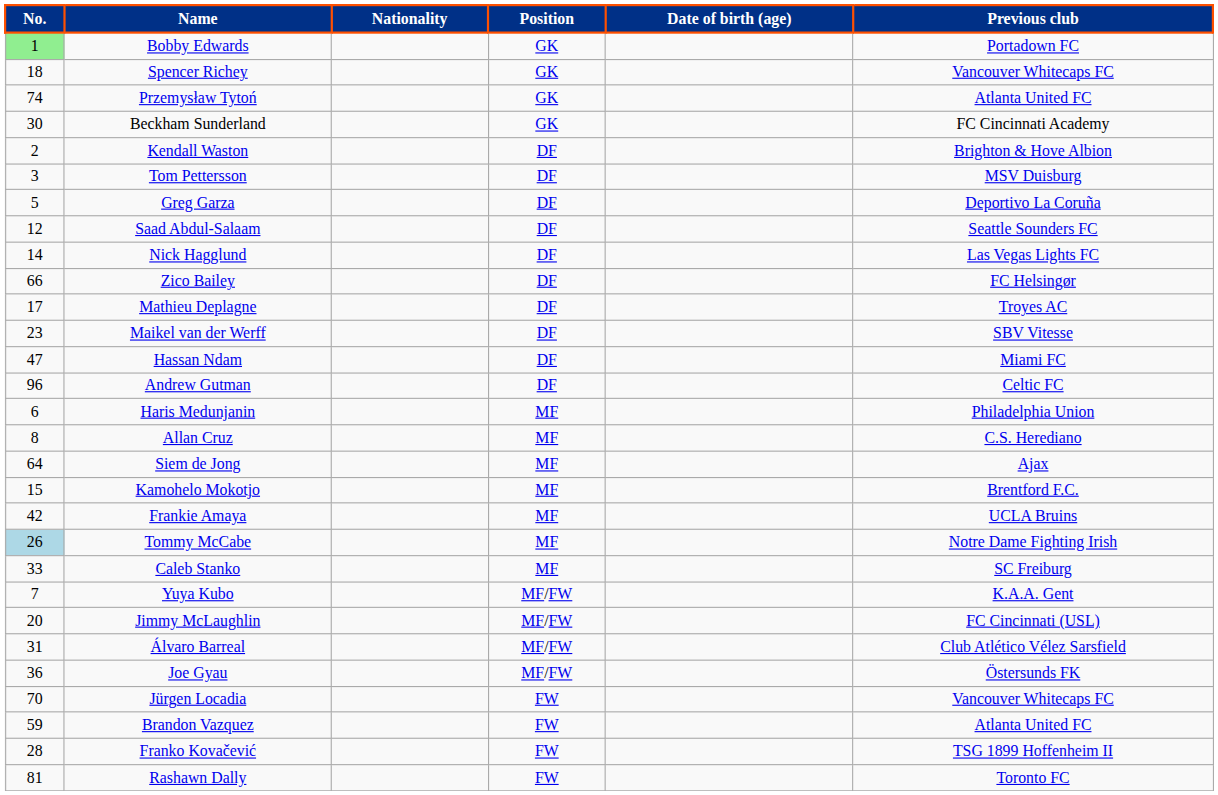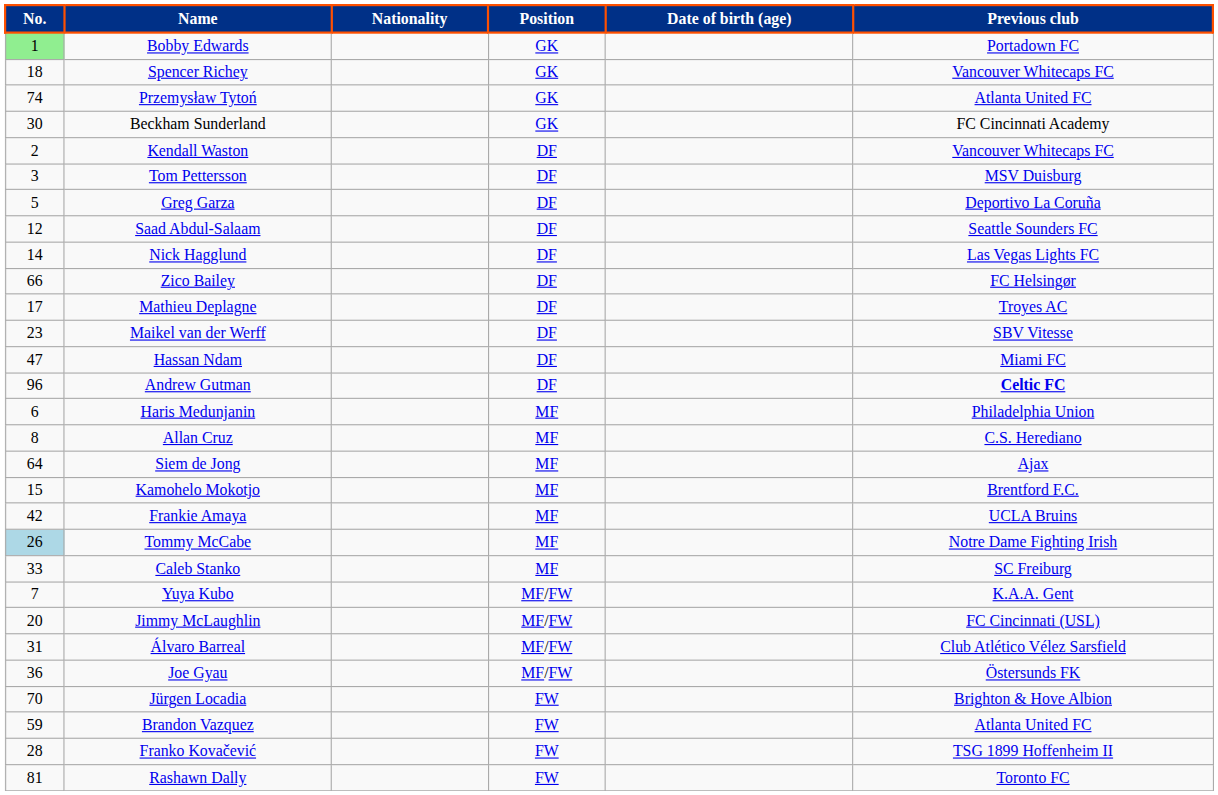Kendall Waston | Previous club: Brighton & Hove Albion -> Vancouver Whitecaps FC
Andrew Gutman | Previous club: normal -> bold
Jürgen Locadia | Previous club: Vancouver Whitecaps FC -> Brighton & Hove Albion
